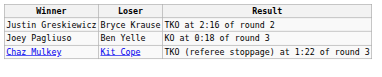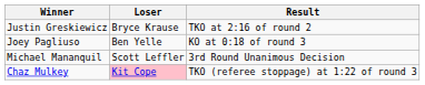+ row: Michael Mananquil | Scott Leffler | 3rd Round Unanimous Decision
Chaz Mulkey | Loser: no background -> pink background
